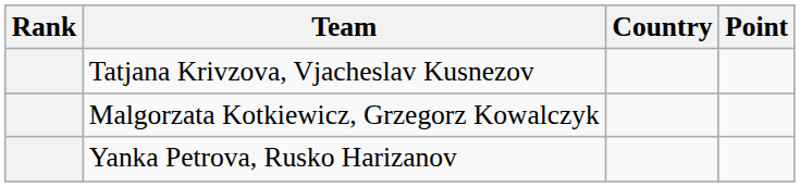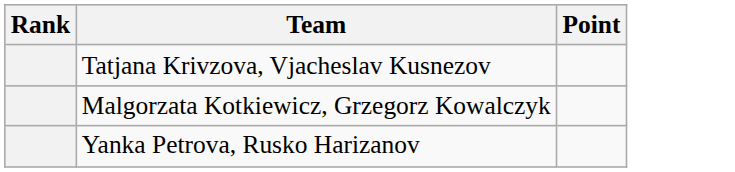- column: Country
